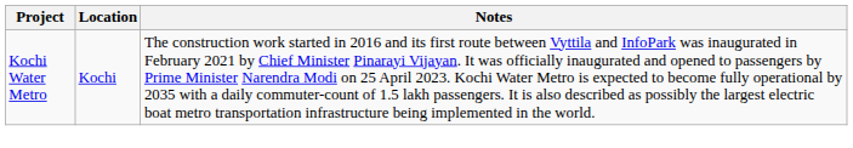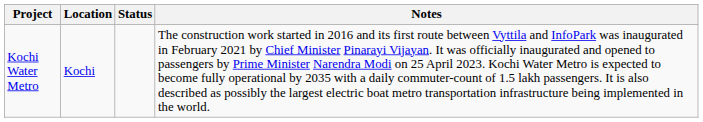+ column: Status
